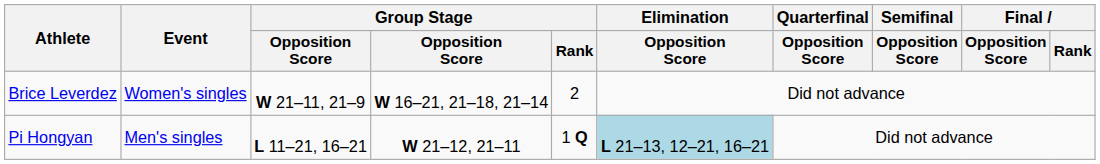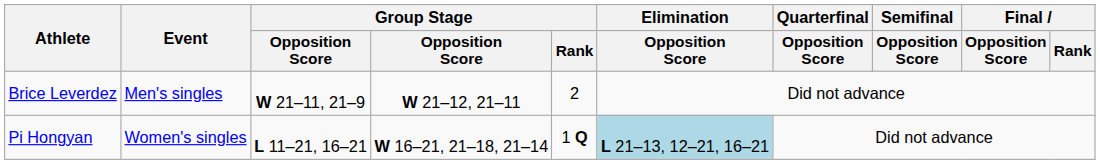Brice Leverdez | Event: Women's singles -> Men's singles
Brice Leverdez | column 4: W 16–21, 21–18, 21–14 -> W 21–12, 21–11
Pi Hongyan | Event: Men's singles -> Women's singles
Pi Hongyan | column 4: W 21–12, 21–11 -> W 16–21, 21–18, 21–14
